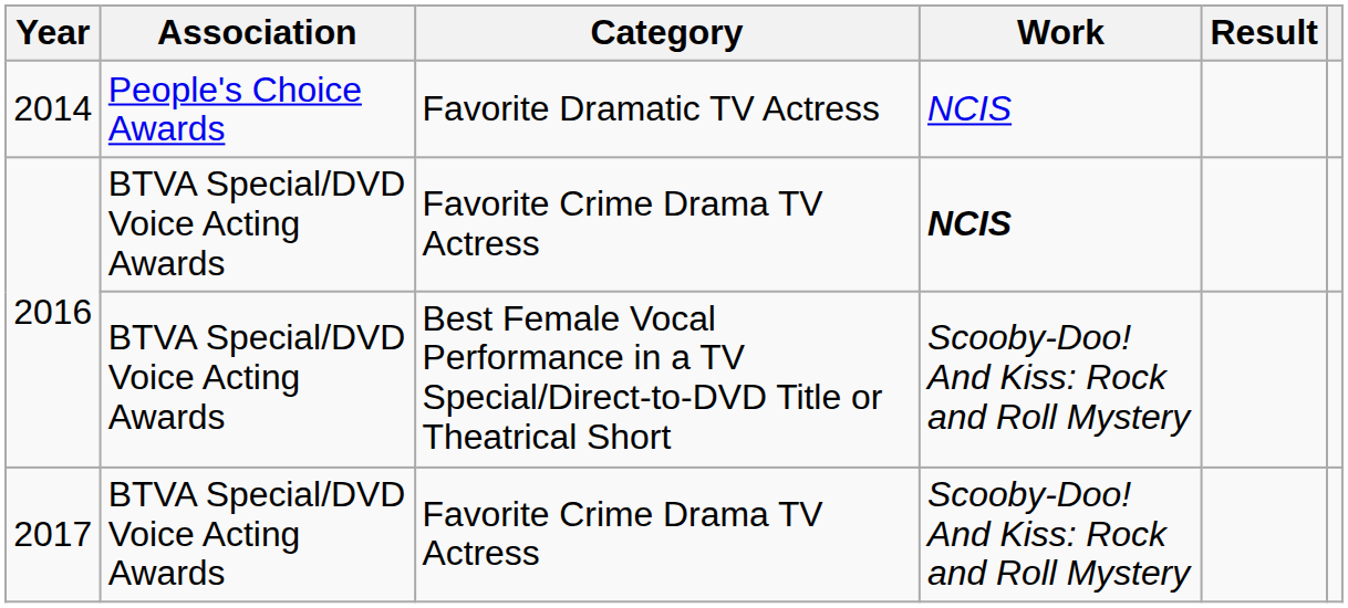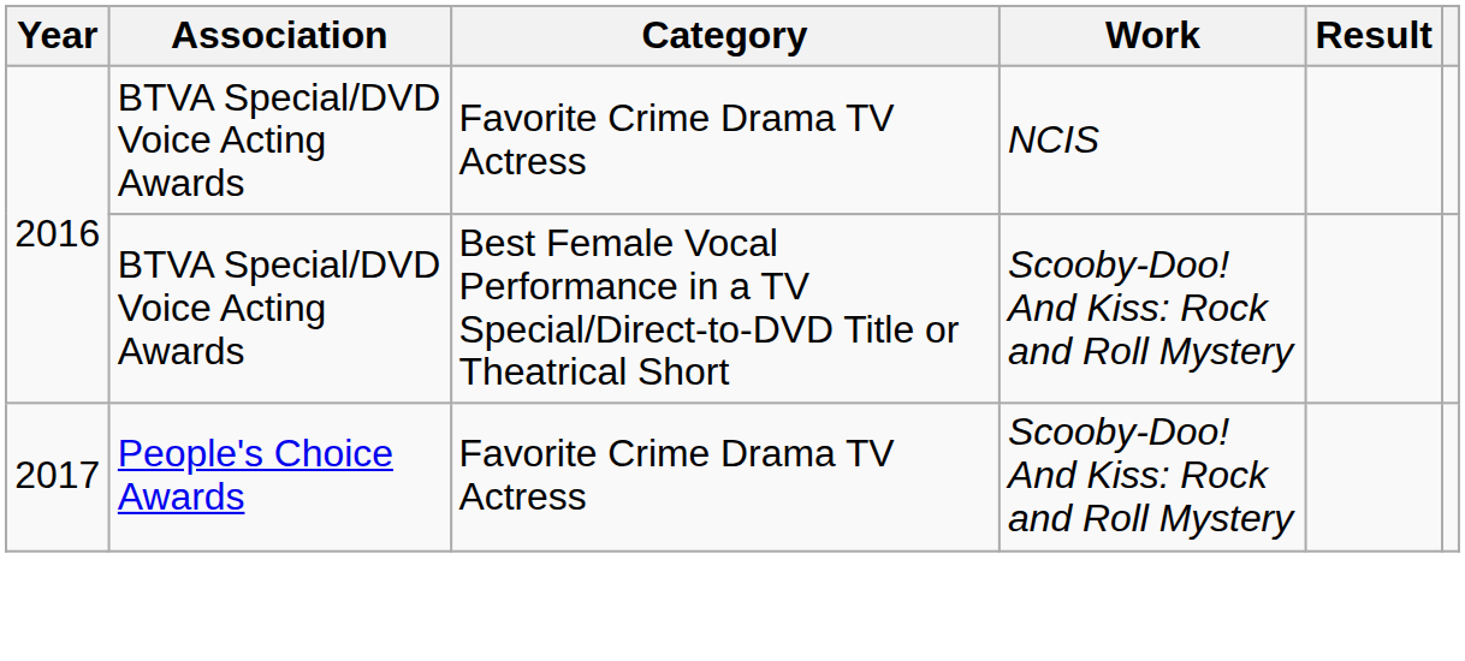- row: 2014 | People's Choice Awards | Favorite Dramatic TV Actress | NCIS
2016 / Favorite Crime Drama TV Actress | Work: bold -> normal
2017 | Association: BTVA Special/DVD Voice Acting Awards -> People's Choice Awards
